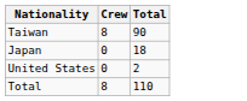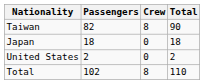+ column: Passengers | 82 | 18 | 2 | 102
